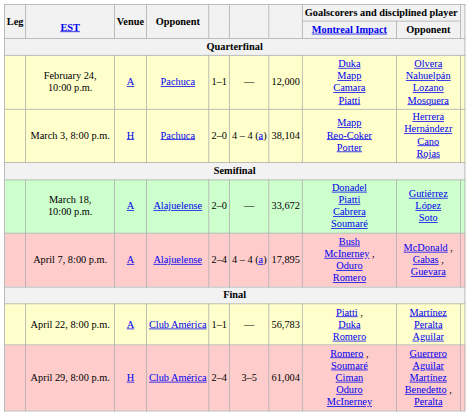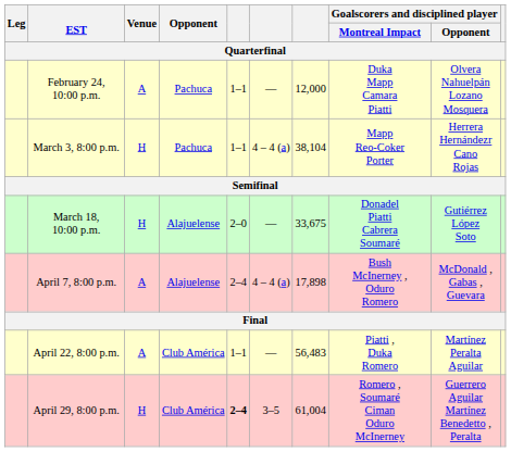March 3, 8:00 p.m. | column 5: 2–0 -> 1–1
March 18, 10:00 p.m. | Venue: A -> H
March 18, 10:00 p.m. | column 7: 33,672 -> 33,675
April 7, 8:00 p.m. | column 7: 17,895 -> 17,898
April 22, 8:00 p.m. | column 7: 56,783 -> 56,483
April 29, 8:00 p.m. | column 5: normal -> bold
